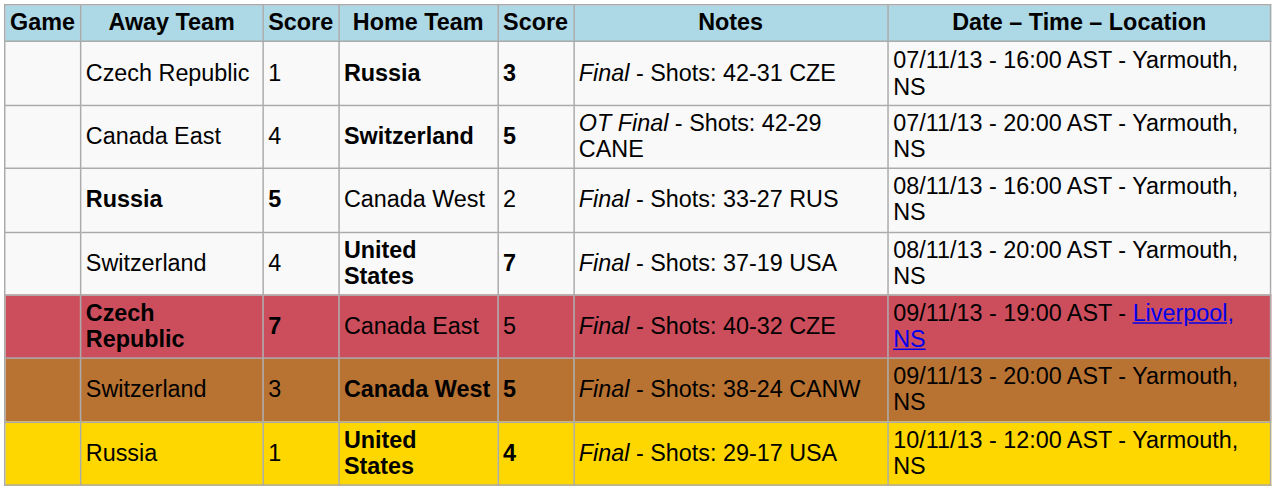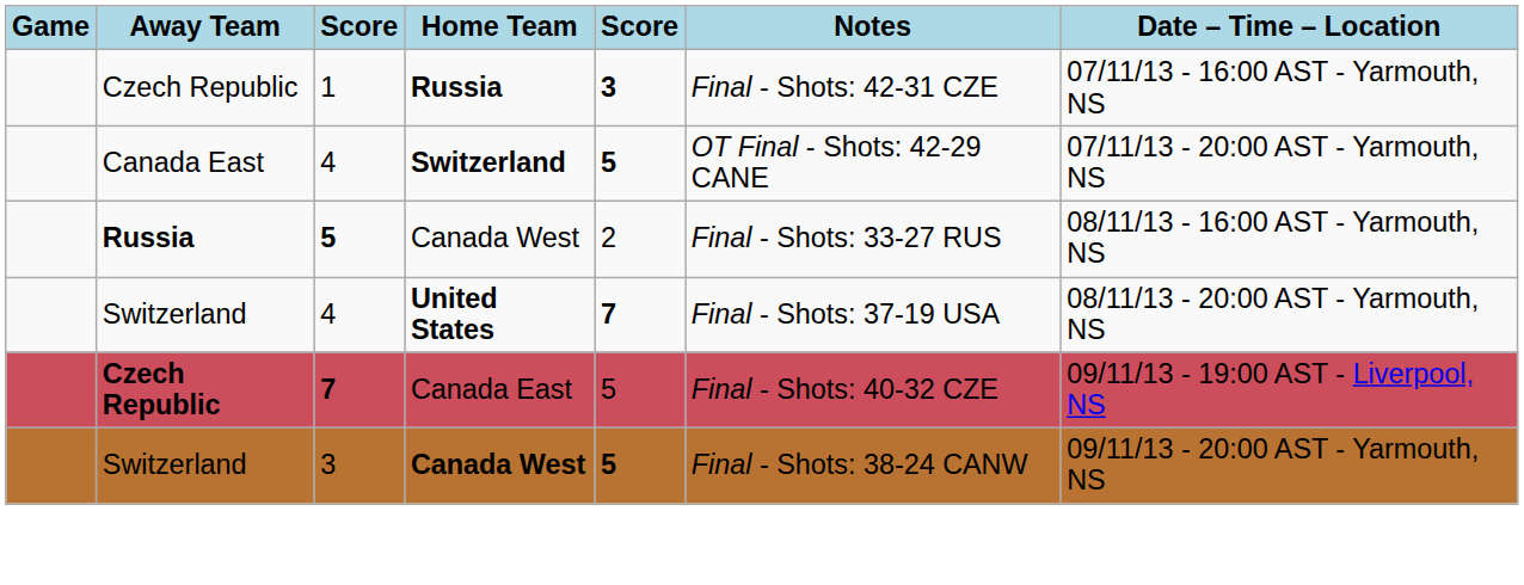- row: Russia | 1 | United States | 4 | Final - Shots: 29-17 USA | 10/11/13 - 12:00 AST - Yarmouth, NS
